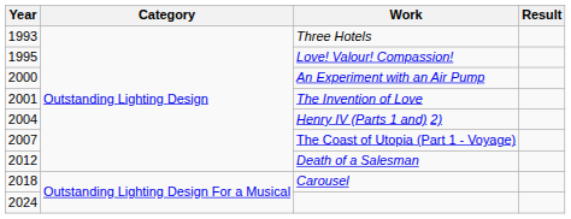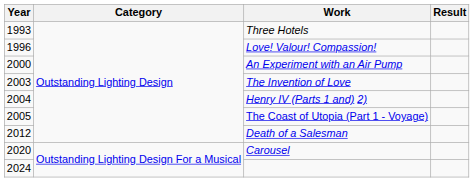Love! Valour! Compassion! | Year: 1995 -> 1996
The Invention of Love | Year: 2001 -> 2003
The Coast of Utopia (Part 1 - Voyage) | Year: 2007 -> 2005
Carousel | Year: 2018 -> 2020
